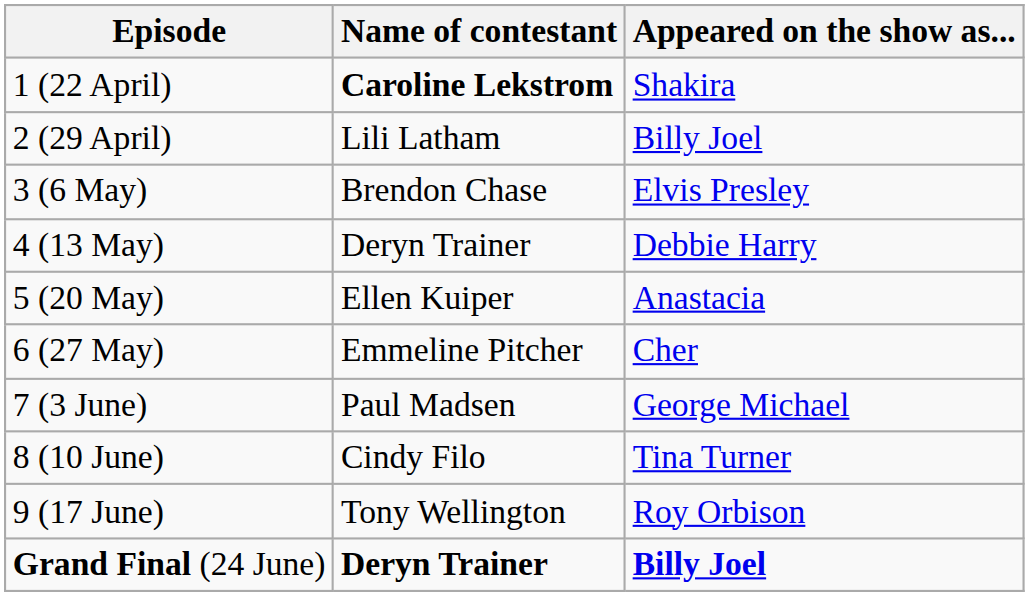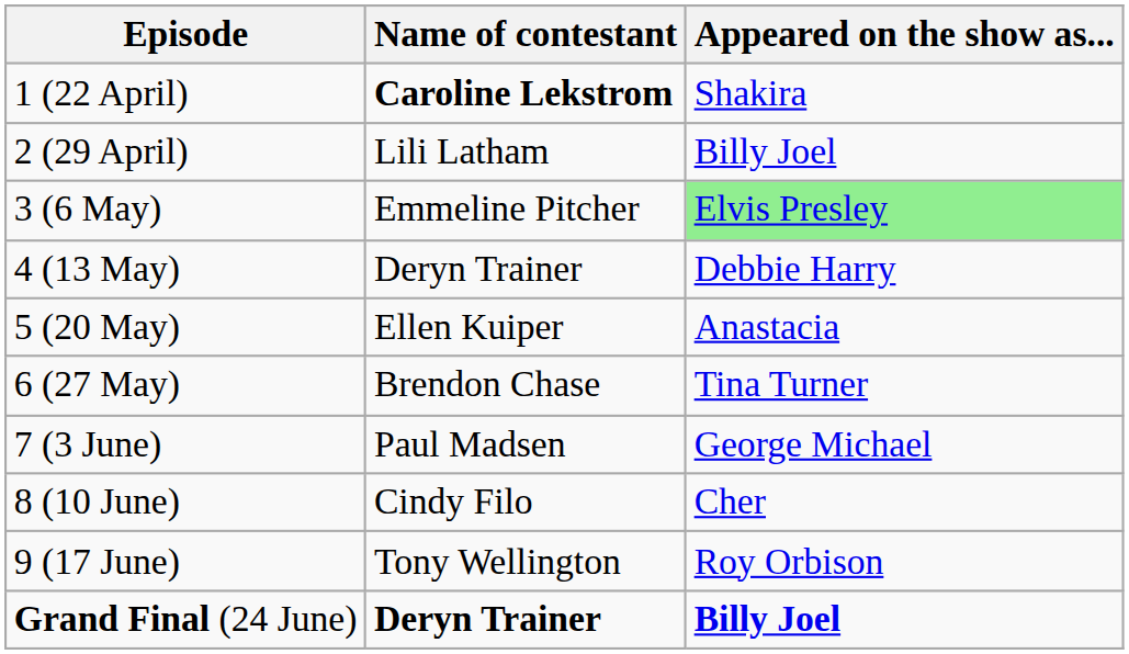3 (6 May) | Name of contestant: Brendon Chase -> Emmeline Pitcher
3 (6 May) | Appeared on the show as...: no background -> lightgreen background
6 (27 May) | Name of contestant: Emmeline Pitcher -> Brendon Chase
6 (27 May) | Appeared on the show as...: Cher -> Tina Turner
8 (10 June) | Appeared on the show as...: Tina Turner -> Cher
